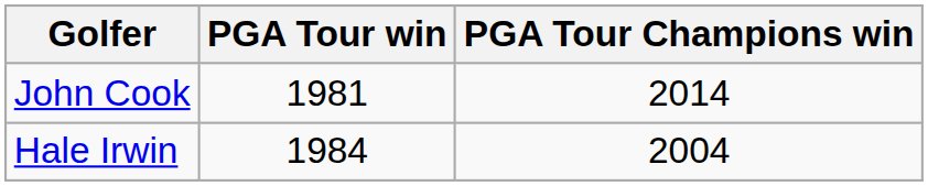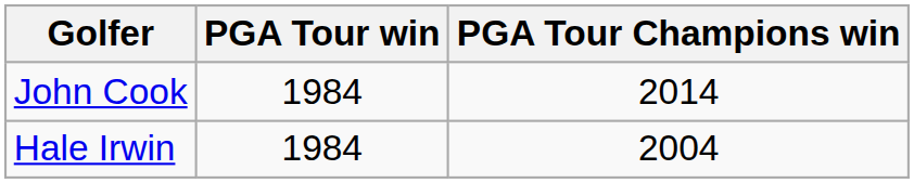John Cook | PGA Tour win: 1981 -> 1984
